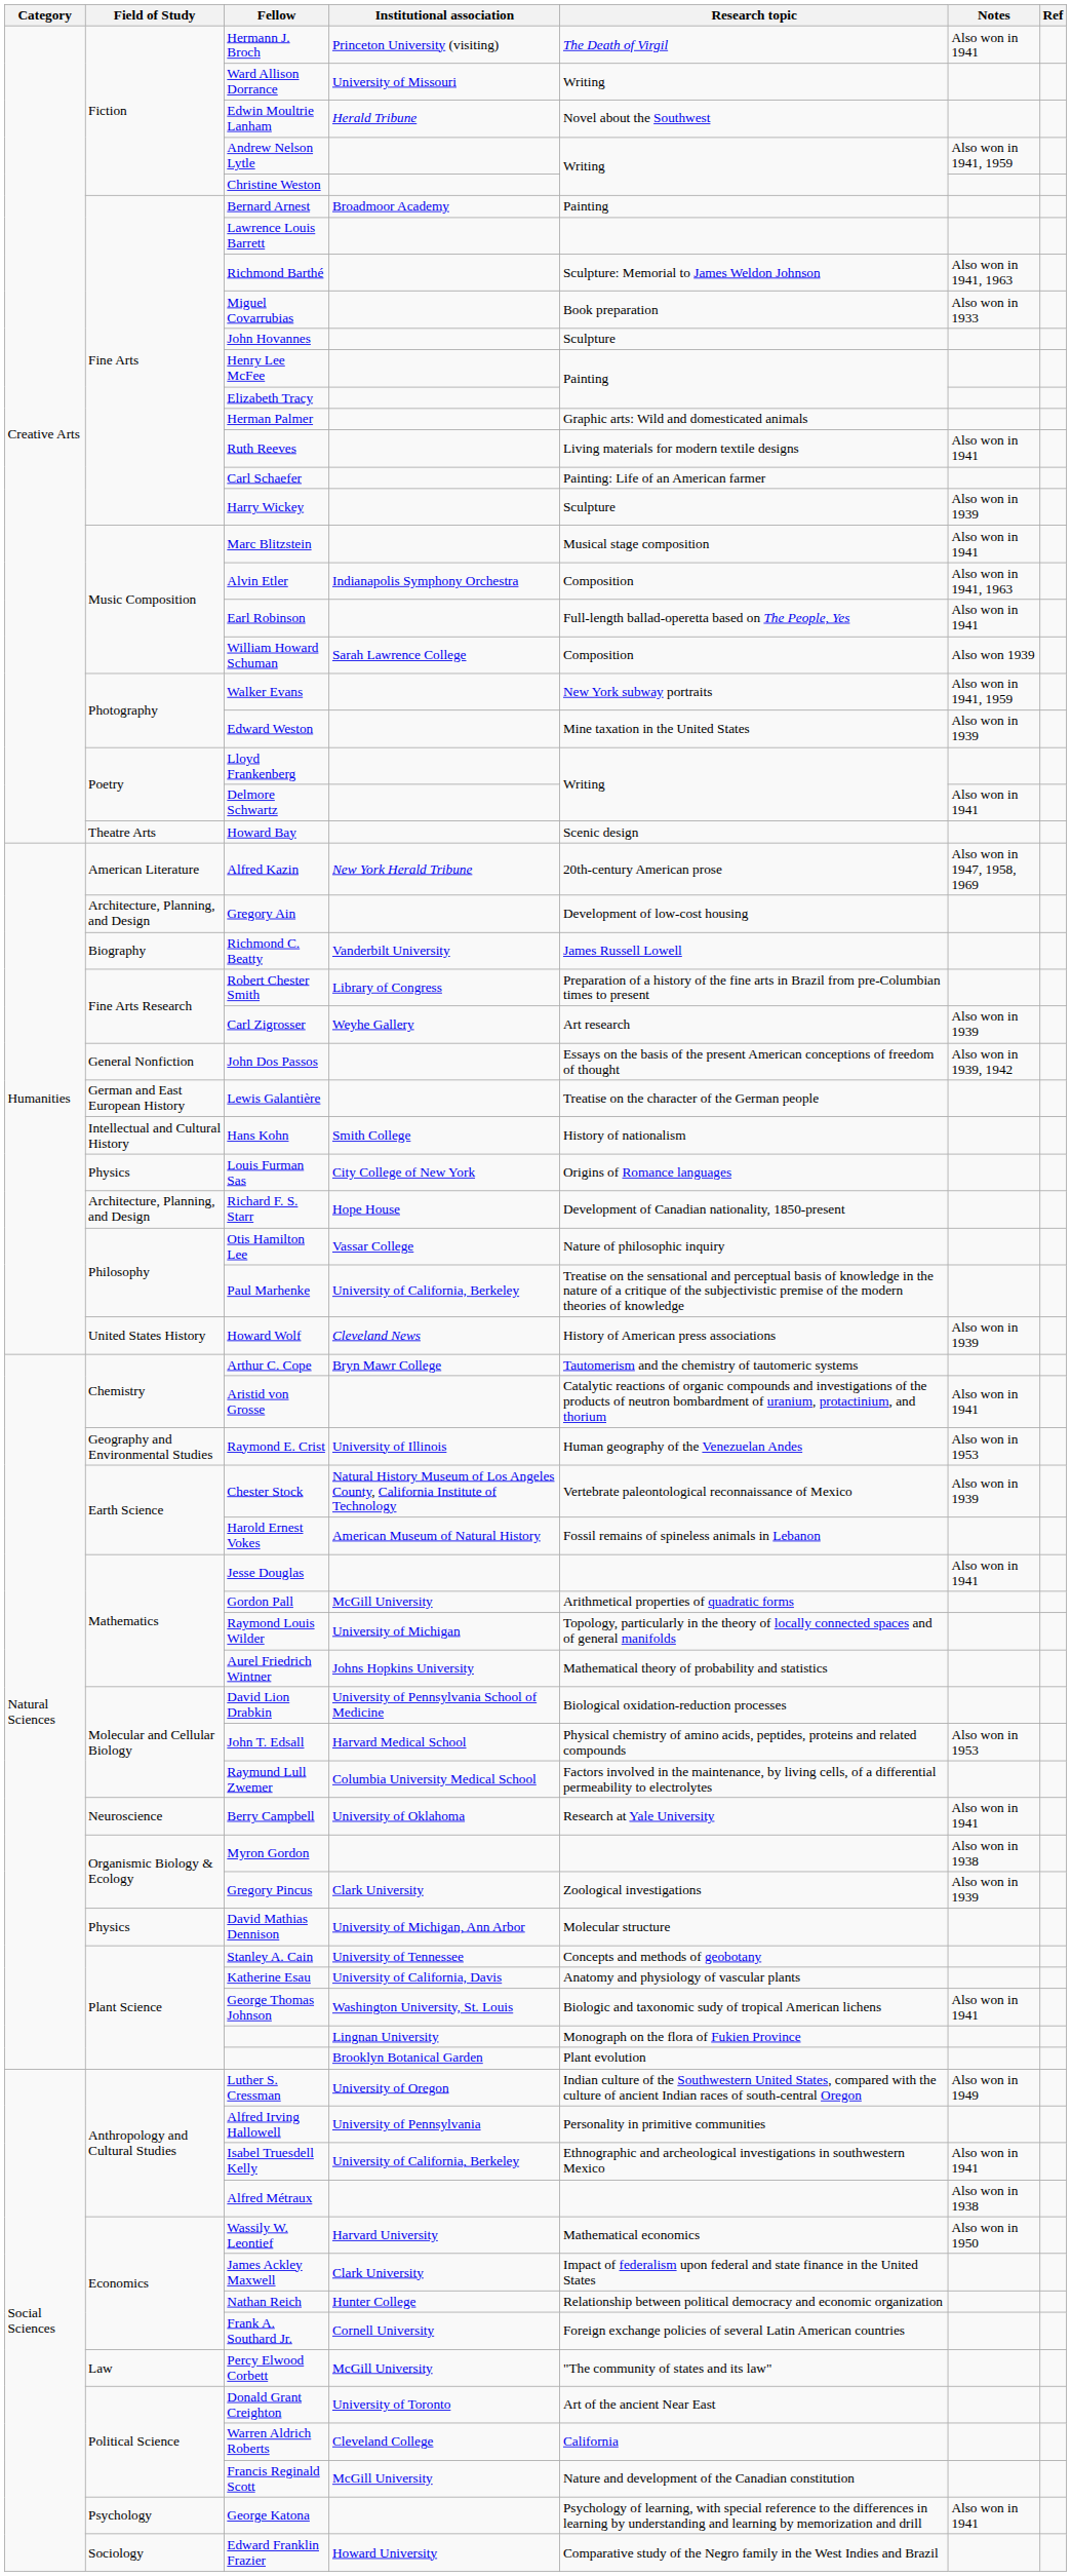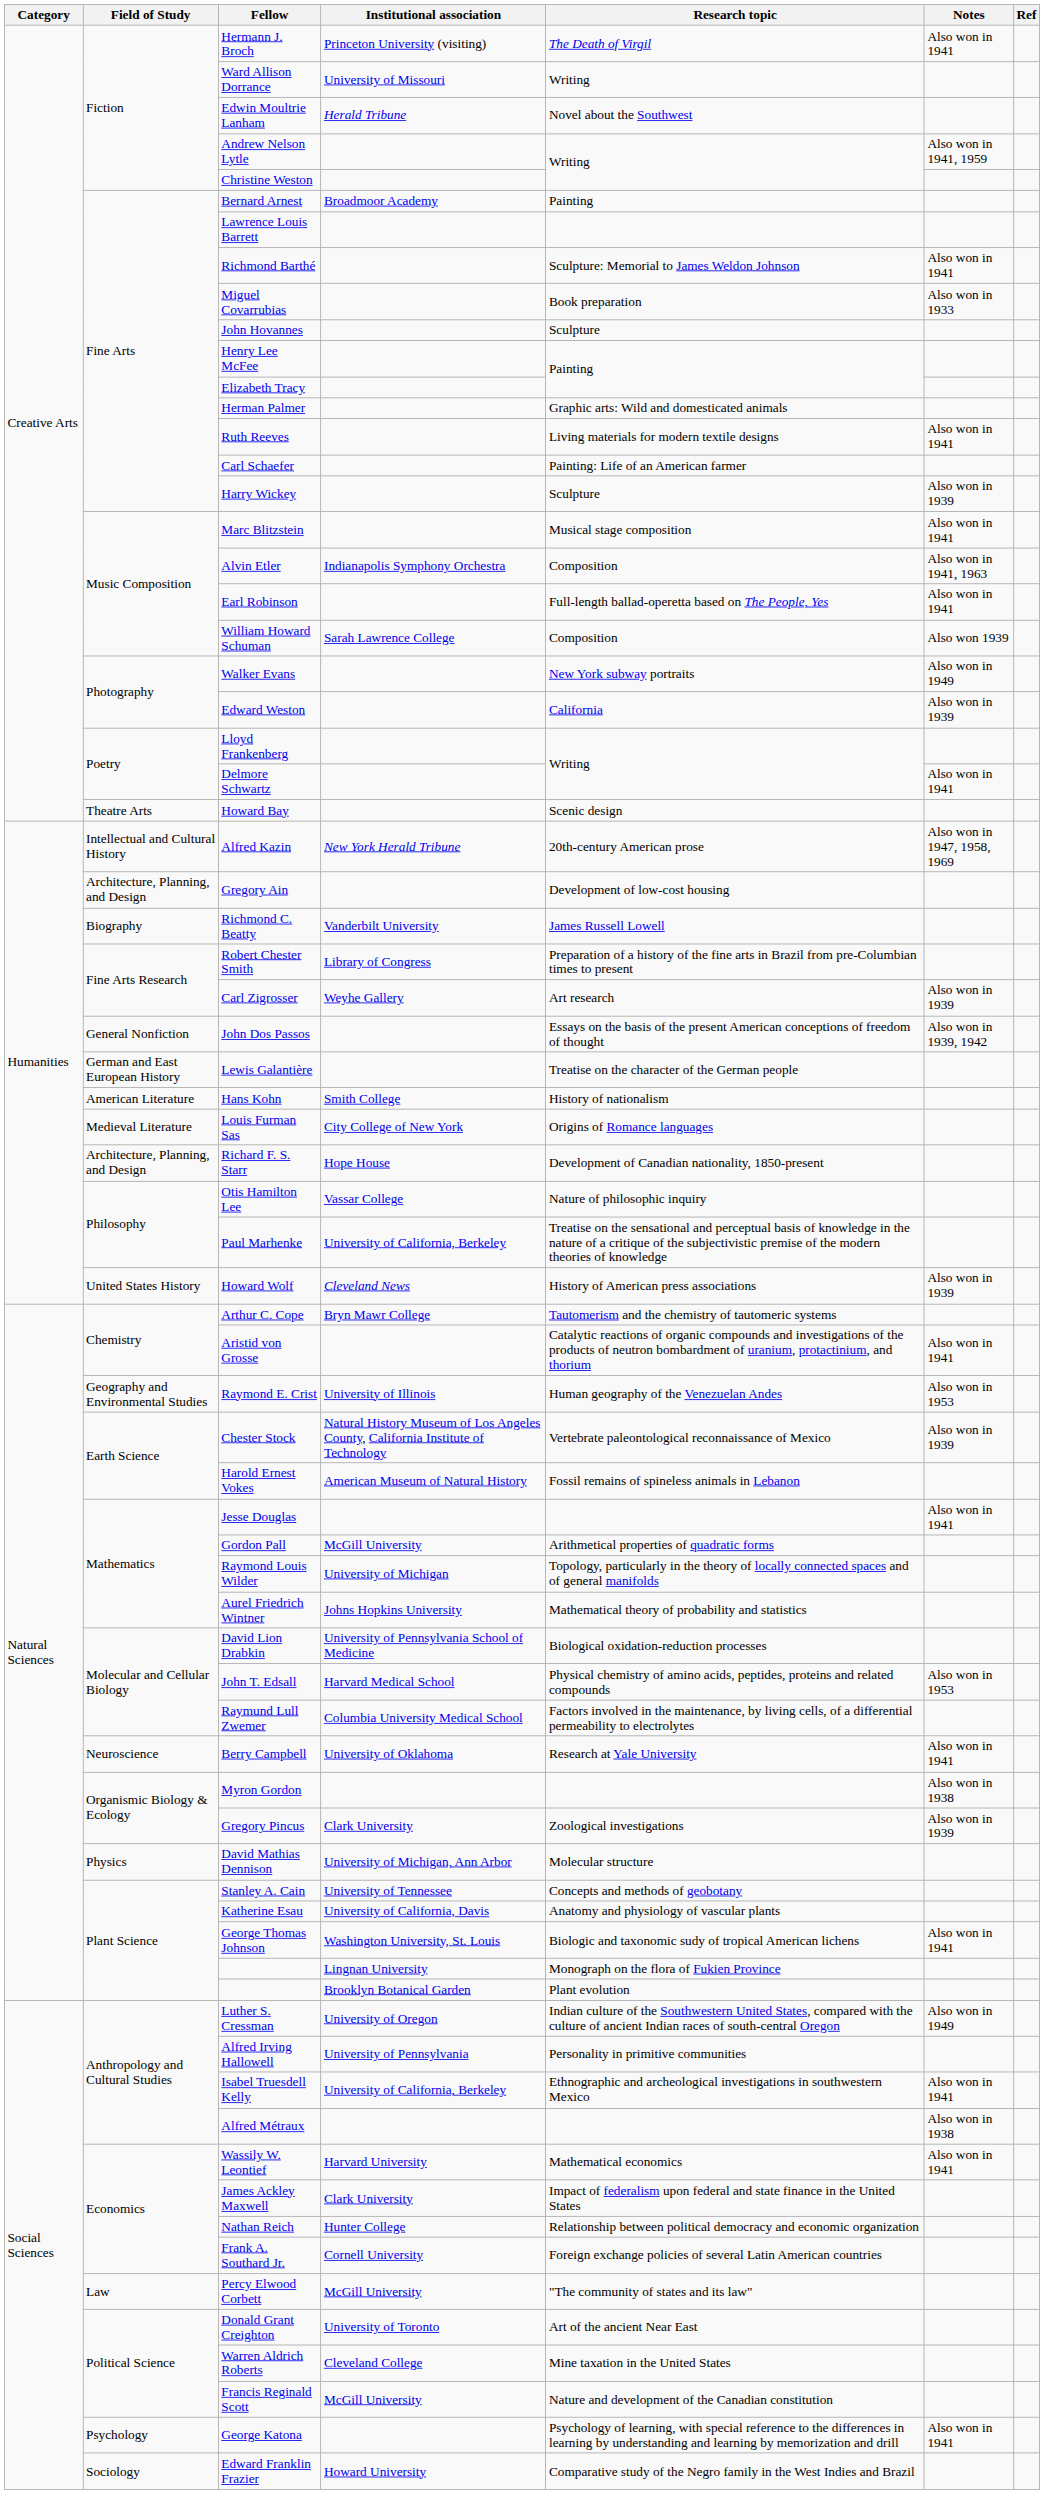Richmond Barthé | Notes: Also won in 1941, 1963 -> Also won in 1941
Walker Evans | Notes: Also won in 1941, 1959 -> Also won in 1949
Edward Weston | Research topic: Mine taxation in the United States -> California
Alfred Kazin | Field of Study: American Literature -> Intellectual and Cultural History
Hans Kohn | Field of Study: Intellectual and Cultural History -> American Literature
Louis Furman Sas | Field of Study: Physics -> Medieval Literature
Wassily W. Leontief | Notes: Also won in 1950 -> Also won in 1941
Warren Aldrich Roberts | Research topic: California -> Mine taxation in the United States
